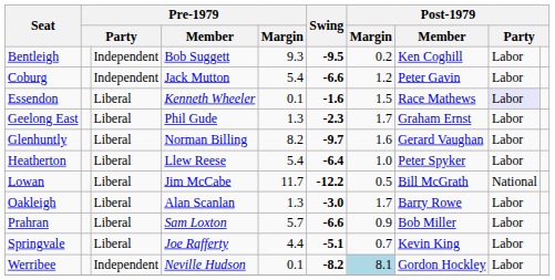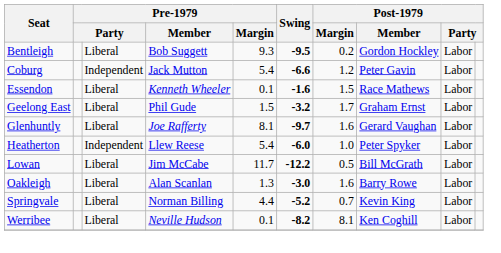Bentleigh | column 3: Independent -> Liberal
Bentleigh | Post-1979 / Member: Ken Coghill -> Gordon Hockley
Essendon | column 9: lavender background -> no background
Geelong East | Pre-1979 / Margin: 1.3 -> 1.5
Geelong East | Swing: -2.3 -> -3.2
Glenhuntly | Pre-1979 / Member: Norman Billing -> Joe Rafferty
Glenhuntly | Pre-1979 / Margin: 8.2 -> 8.1
Heatherton | column 3: Liberal -> Independent
Heatherton | Swing: -6.4 -> -6.0
Lowan | column 9: National -> Labor
Oakleigh | Post-1979 / Margin: 1.7 -> 1.6
- row: Prahran | Liberal | Sam Loxton | 5.7 | -6.6 | 0.9 | Bob Miller | Labor
Springvale | Pre-1979 / Member: Joe Rafferty -> Norman Billing
Springvale | Swing: -5.1 -> -5.2
Werribee | column 3: Independent -> Liberal
Werribee | Post-1979 / Margin: lightblue background -> no background
Werribee | Post-1979 / Member: Gordon Hockley -> Ken Coghill
